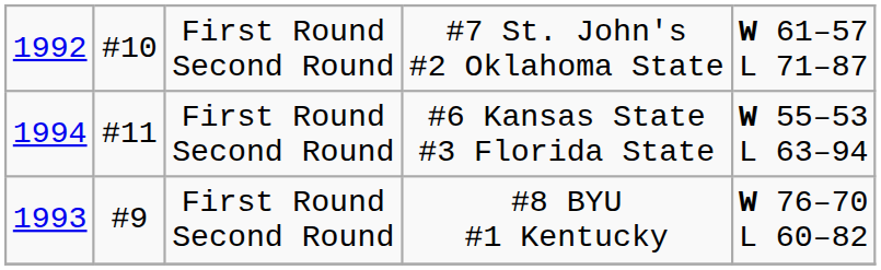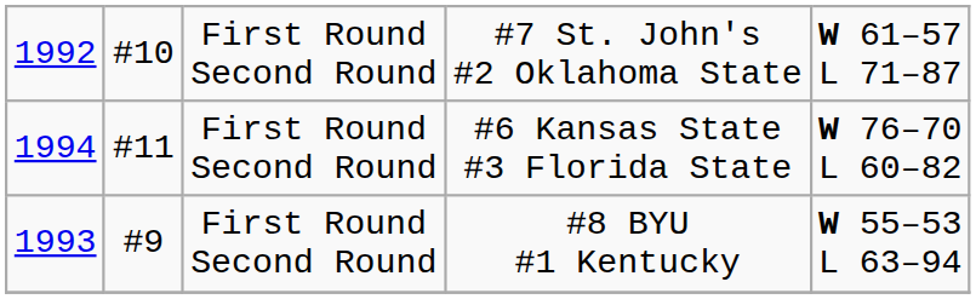#6 Kansas State #3 Florida State | column 5: W 55–53 L 63–94 -> W 76–70 L 60–82
#8 BYU #1 Kentucky | column 5: W 76–70 L 60–82 -> W 55–53 L 63–94
